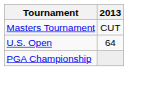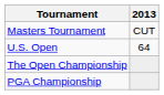+ row: The Open Championship
